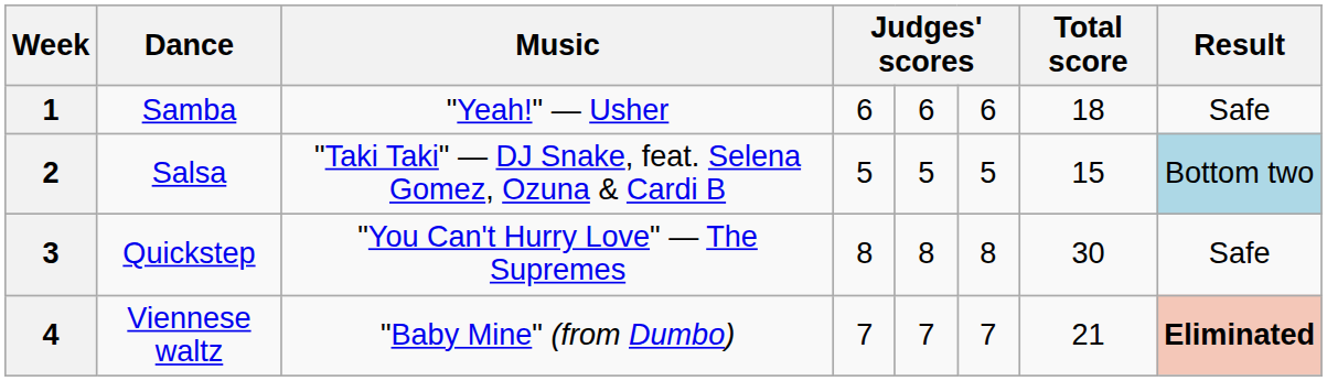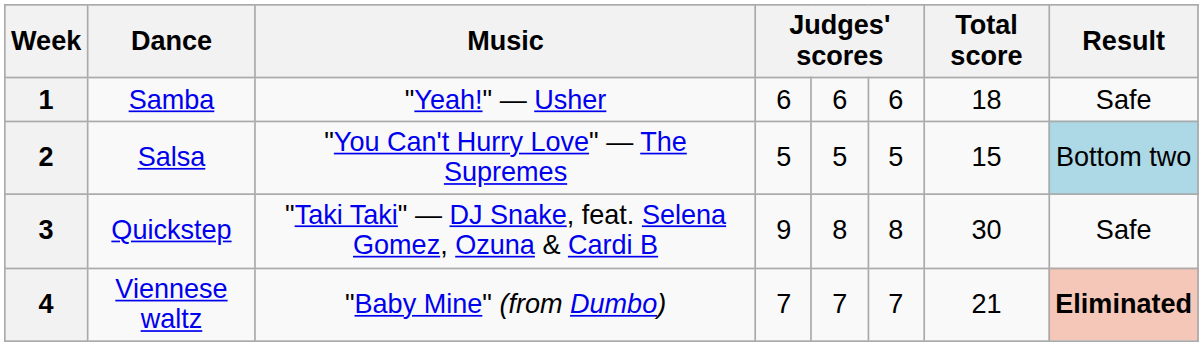2 | Music: "Taki Taki" — DJ Snake, feat. Selena Gomez, Ozuna & Cardi B -> "You Can't Hurry Love" — The Supremes
3 | Music: "You Can't Hurry Love" — The Supremes -> "Taki Taki" — DJ Snake, feat. Selena Gomez, Ozuna & Cardi B
3 | column 4: 8 -> 9
